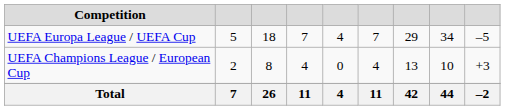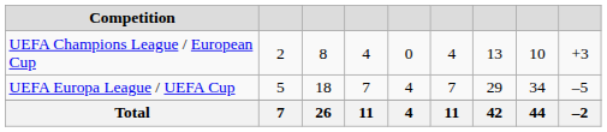rows swapped: UEFA Champions League / European Cup <-> UEFA Europa League / UEFA Cup
